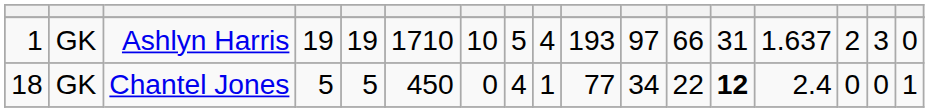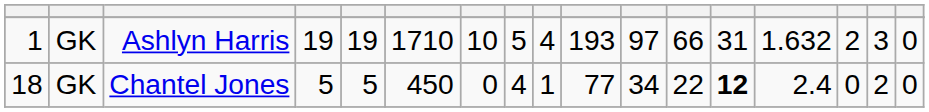Ashlyn Harris | column 14: 1.637 -> 1.632
Chantel Jones | column 16: 0 -> 2
Chantel Jones | column 17: 1 -> 0
